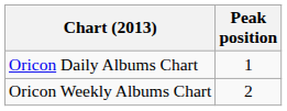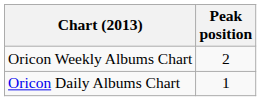rows swapped: Oricon Daily Albums Chart <-> Oricon Weekly Albums Chart
